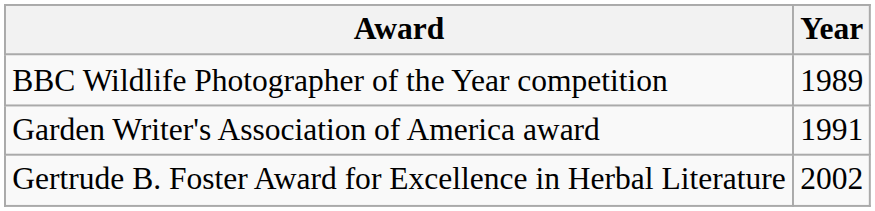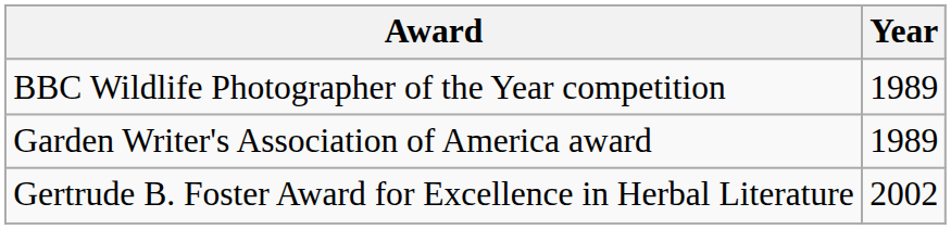Garden Writer's Association of America award | Year: 1991 -> 1989
